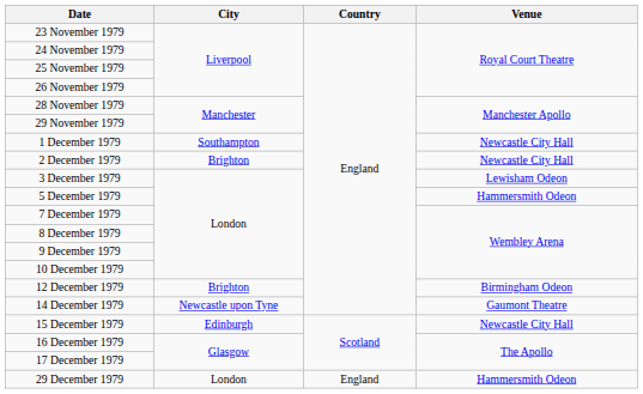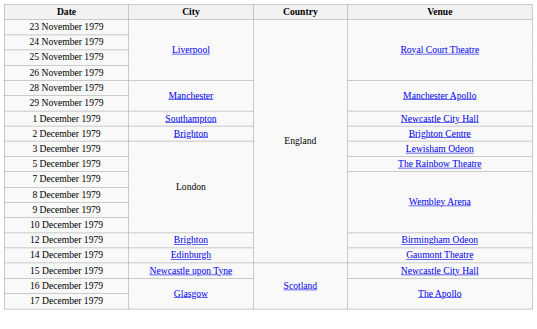2 December 1979 | Venue: Newcastle City Hall -> Brighton Centre
5 December 1979 | Venue: Hammersmith Odeon -> The Rainbow Theatre
14 December 1979 | City: Newcastle upon Tyne -> Edinburgh
15 December 1979 | City: Edinburgh -> Newcastle upon Tyne
- row: 29 December 1979 | London | England | Hammersmith Odeon
